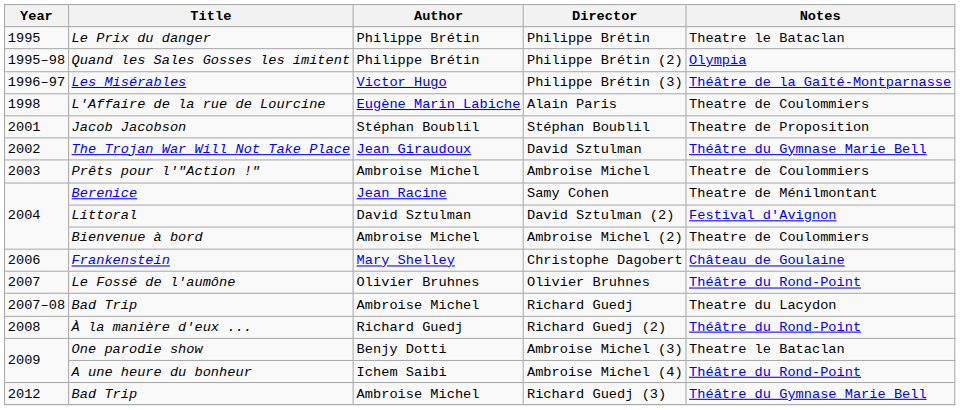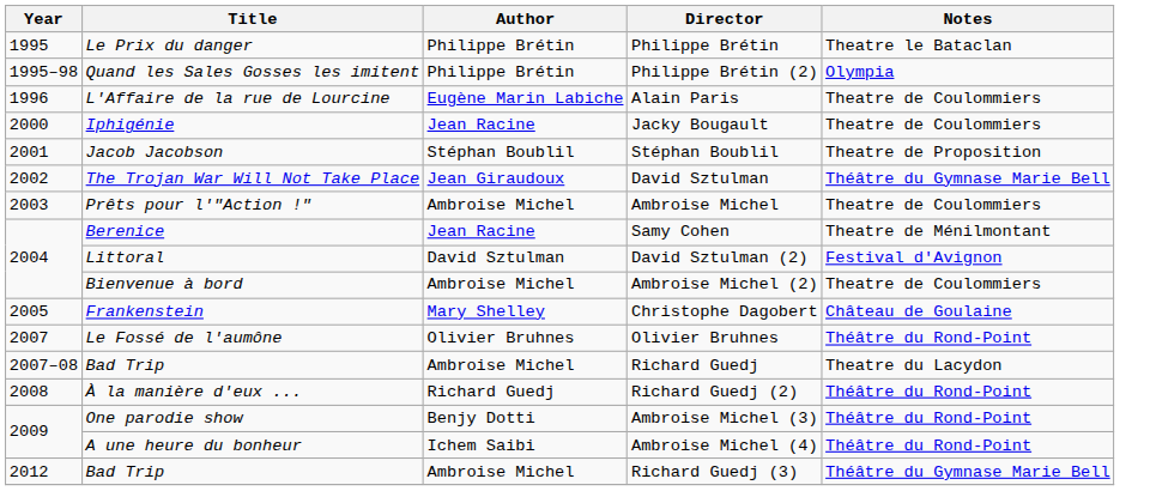- row: 1996–97 | Les Misérables | Victor Hugo | Philippe Brétin (3) | Théâtre de la Gaîté-Montparnasse
Alain Paris | Year: 1998 -> 1996
+ row: 2000 | Iphigénie | Jean Racine | Jacky Bougault | Theatre de Coulommiers
Christophe Dagobert | Year: 2006 -> 2005
Ambroise Michel (3) | Notes: Theatre le Bataclan -> Théâtre du Rond-Point
